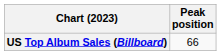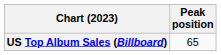US Top Album Sales (Billboard) | Peak position: 66 -> 65
